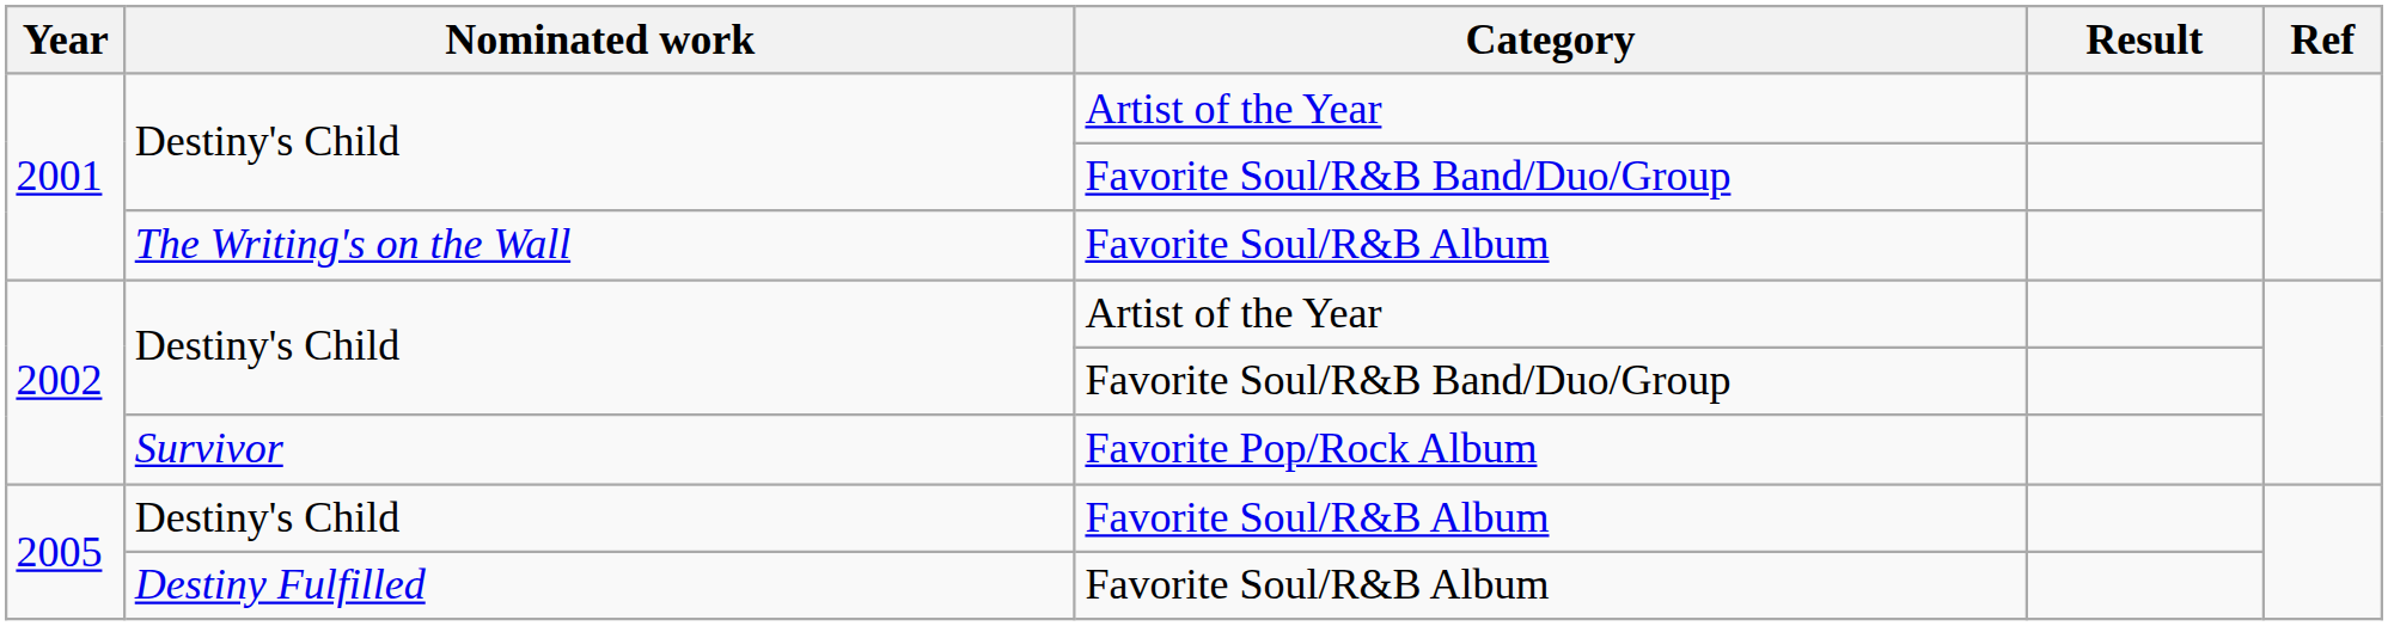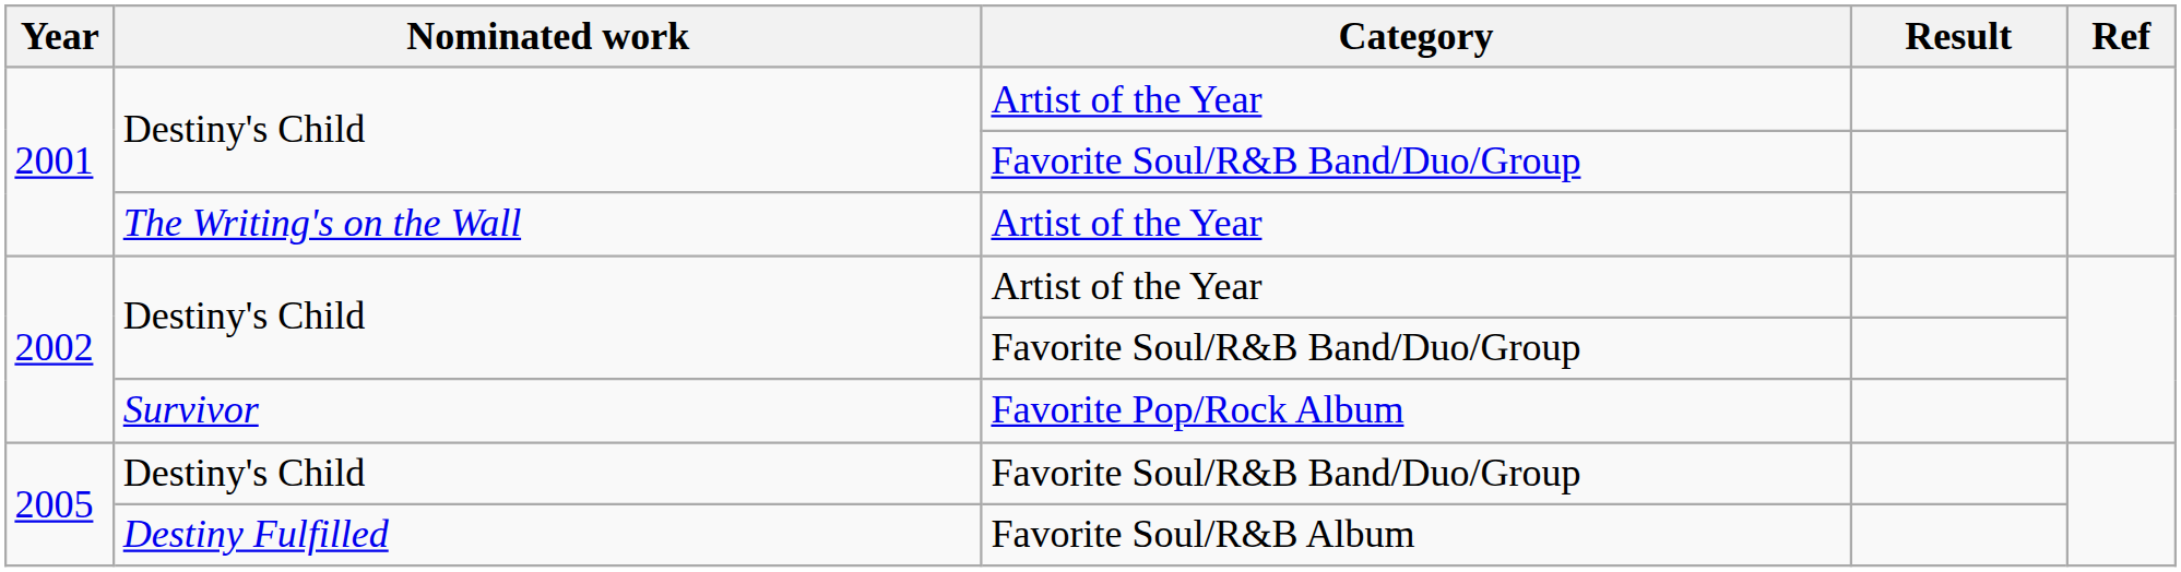The Writing's on the Wall | Category: Favorite Soul/R&B Album -> Artist of the Year
2005 / Destiny's Child | Category: Favorite Soul/R&B Album -> Favorite Soul/R&B Band/Duo/Group
